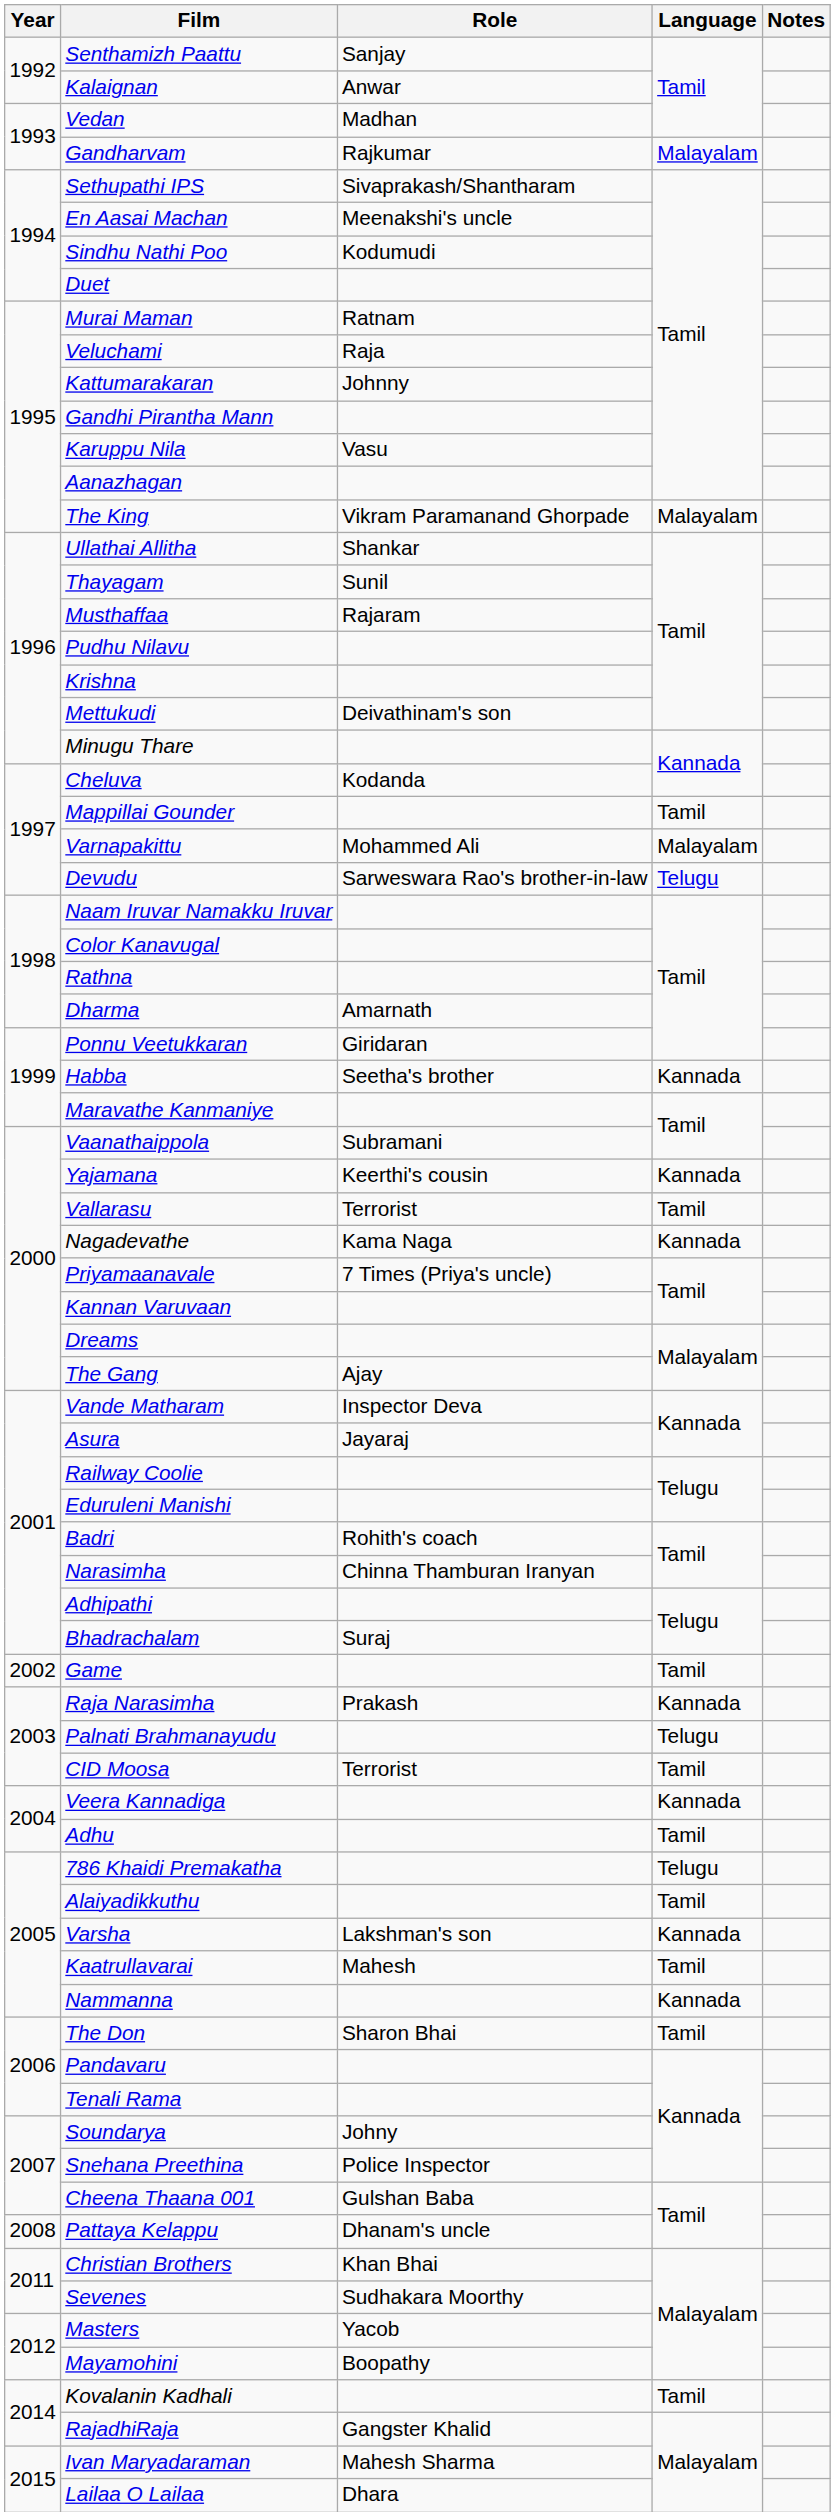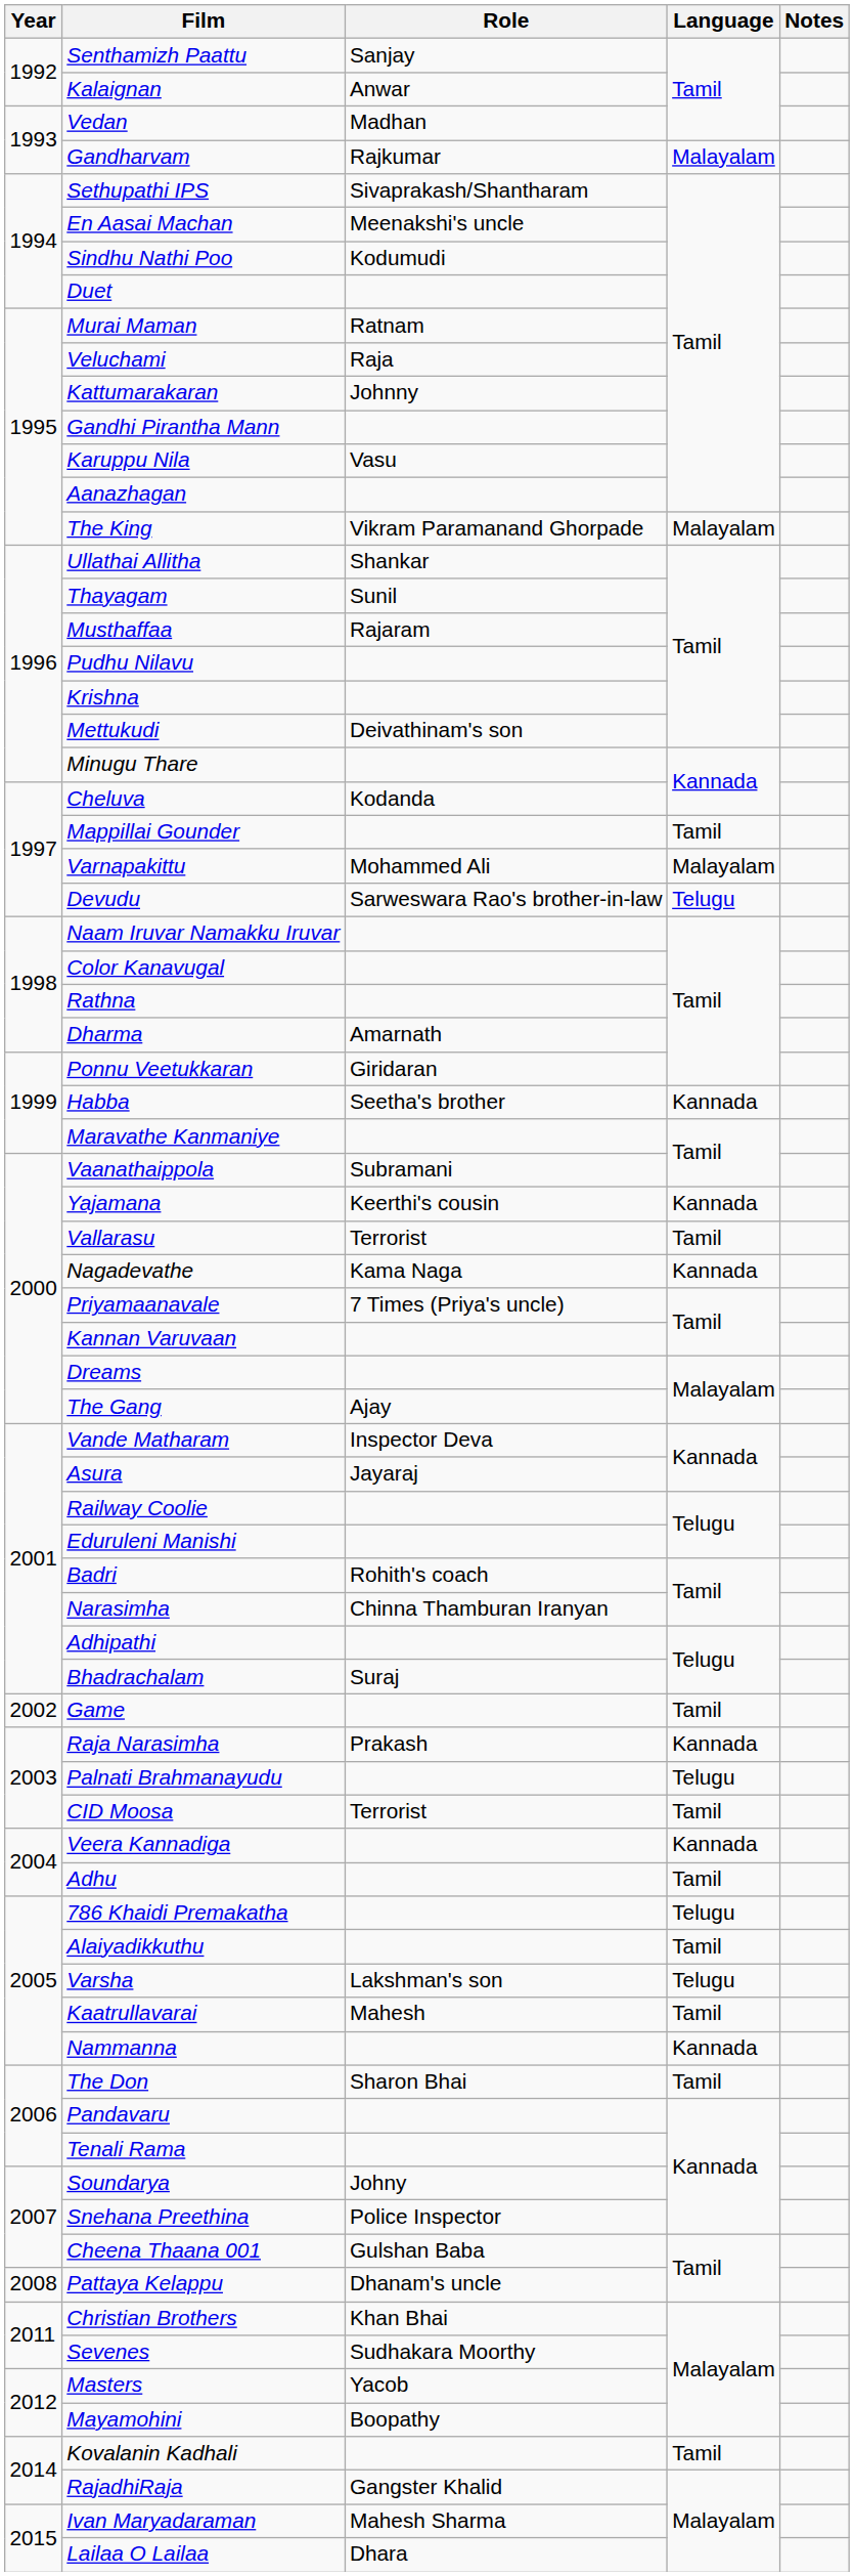Varsha | Language: Kannada -> Telugu
